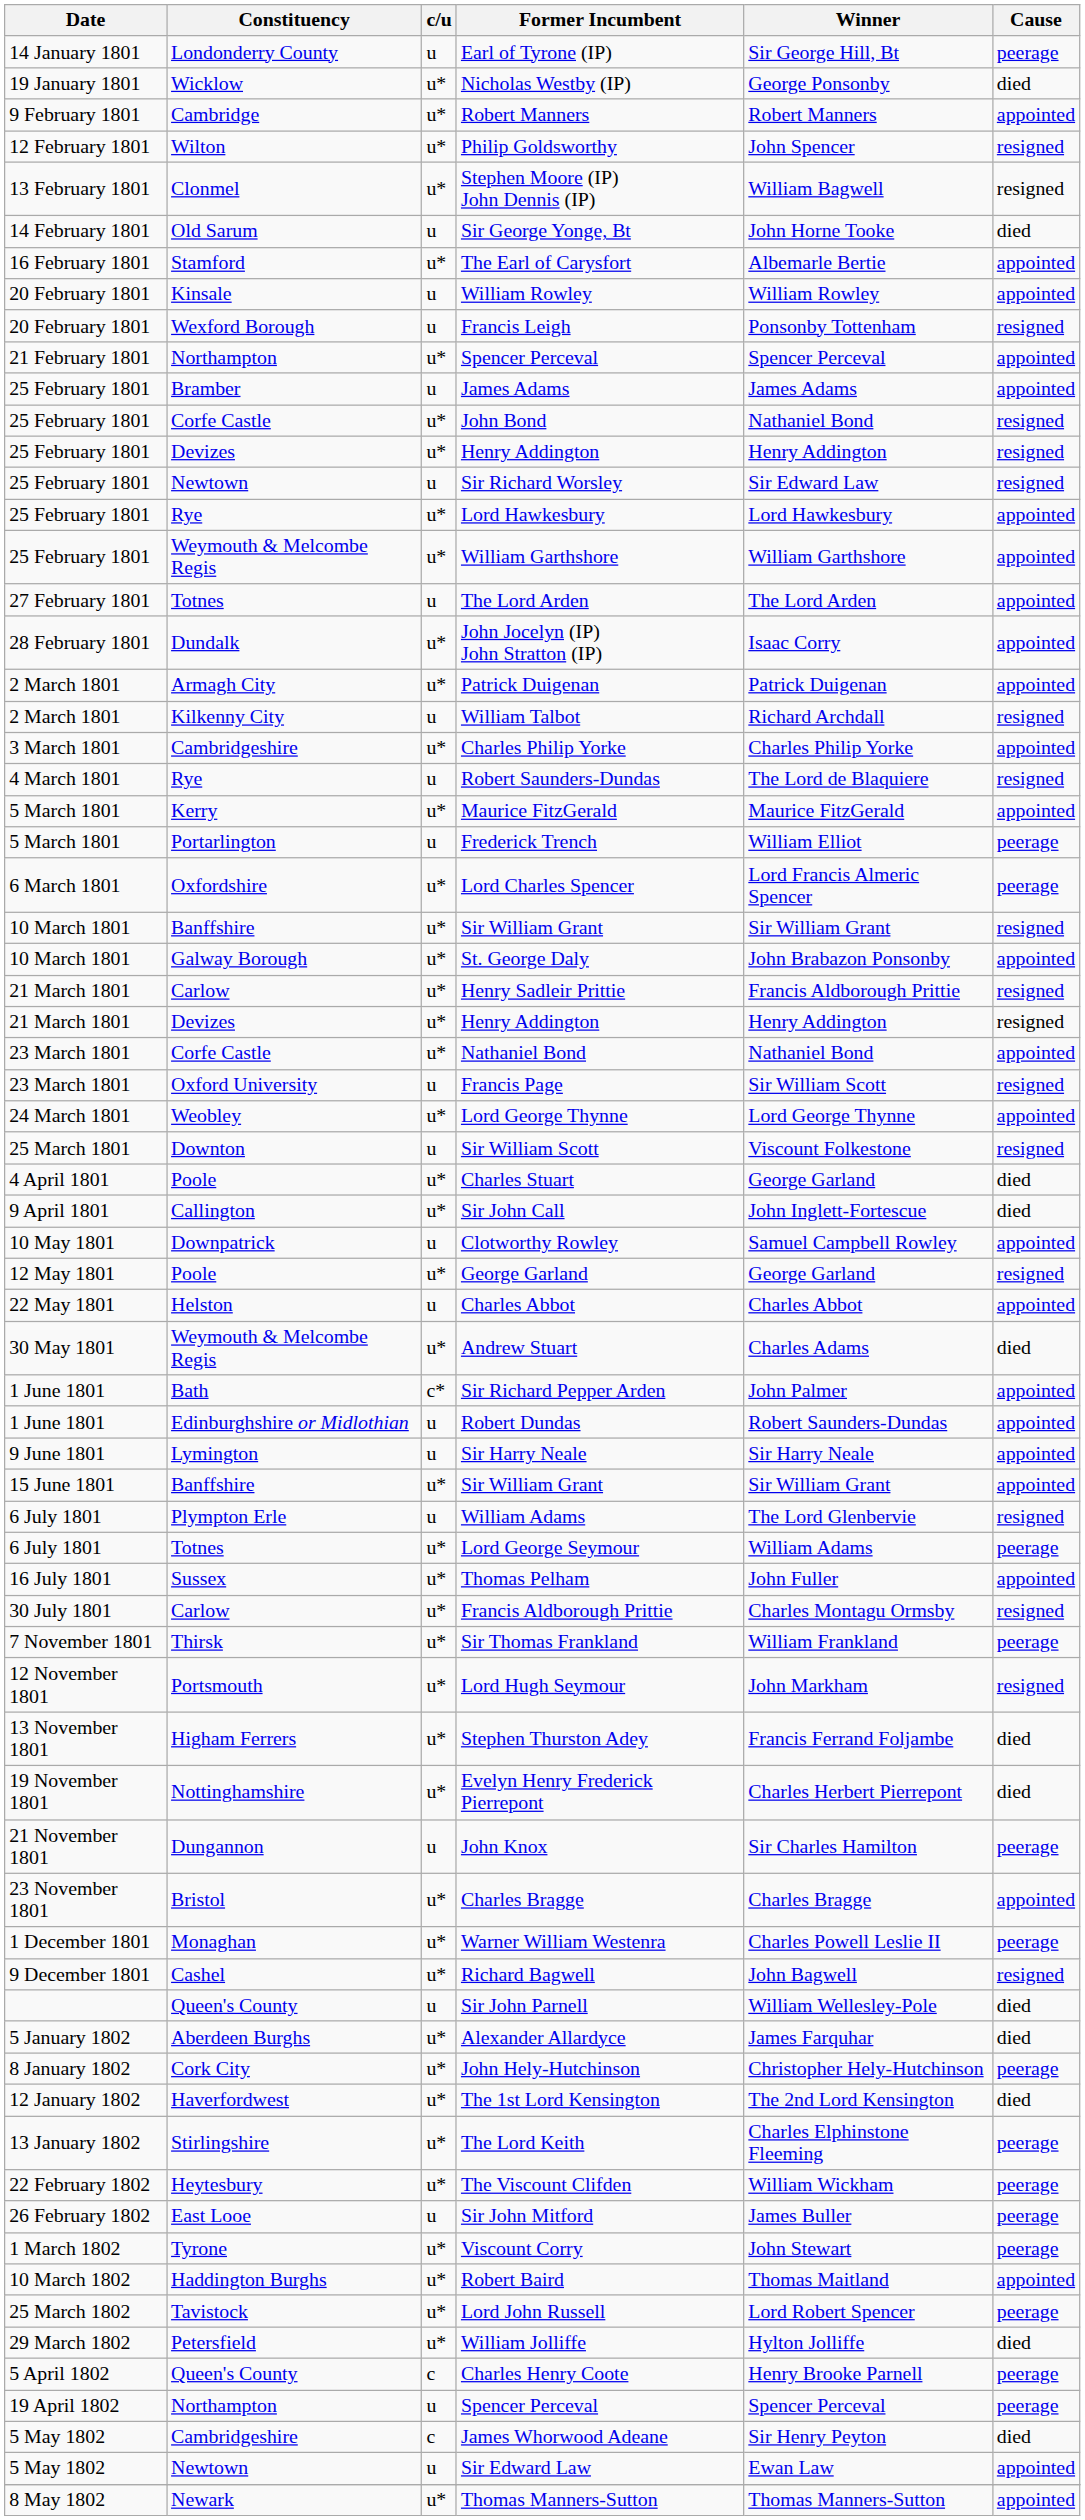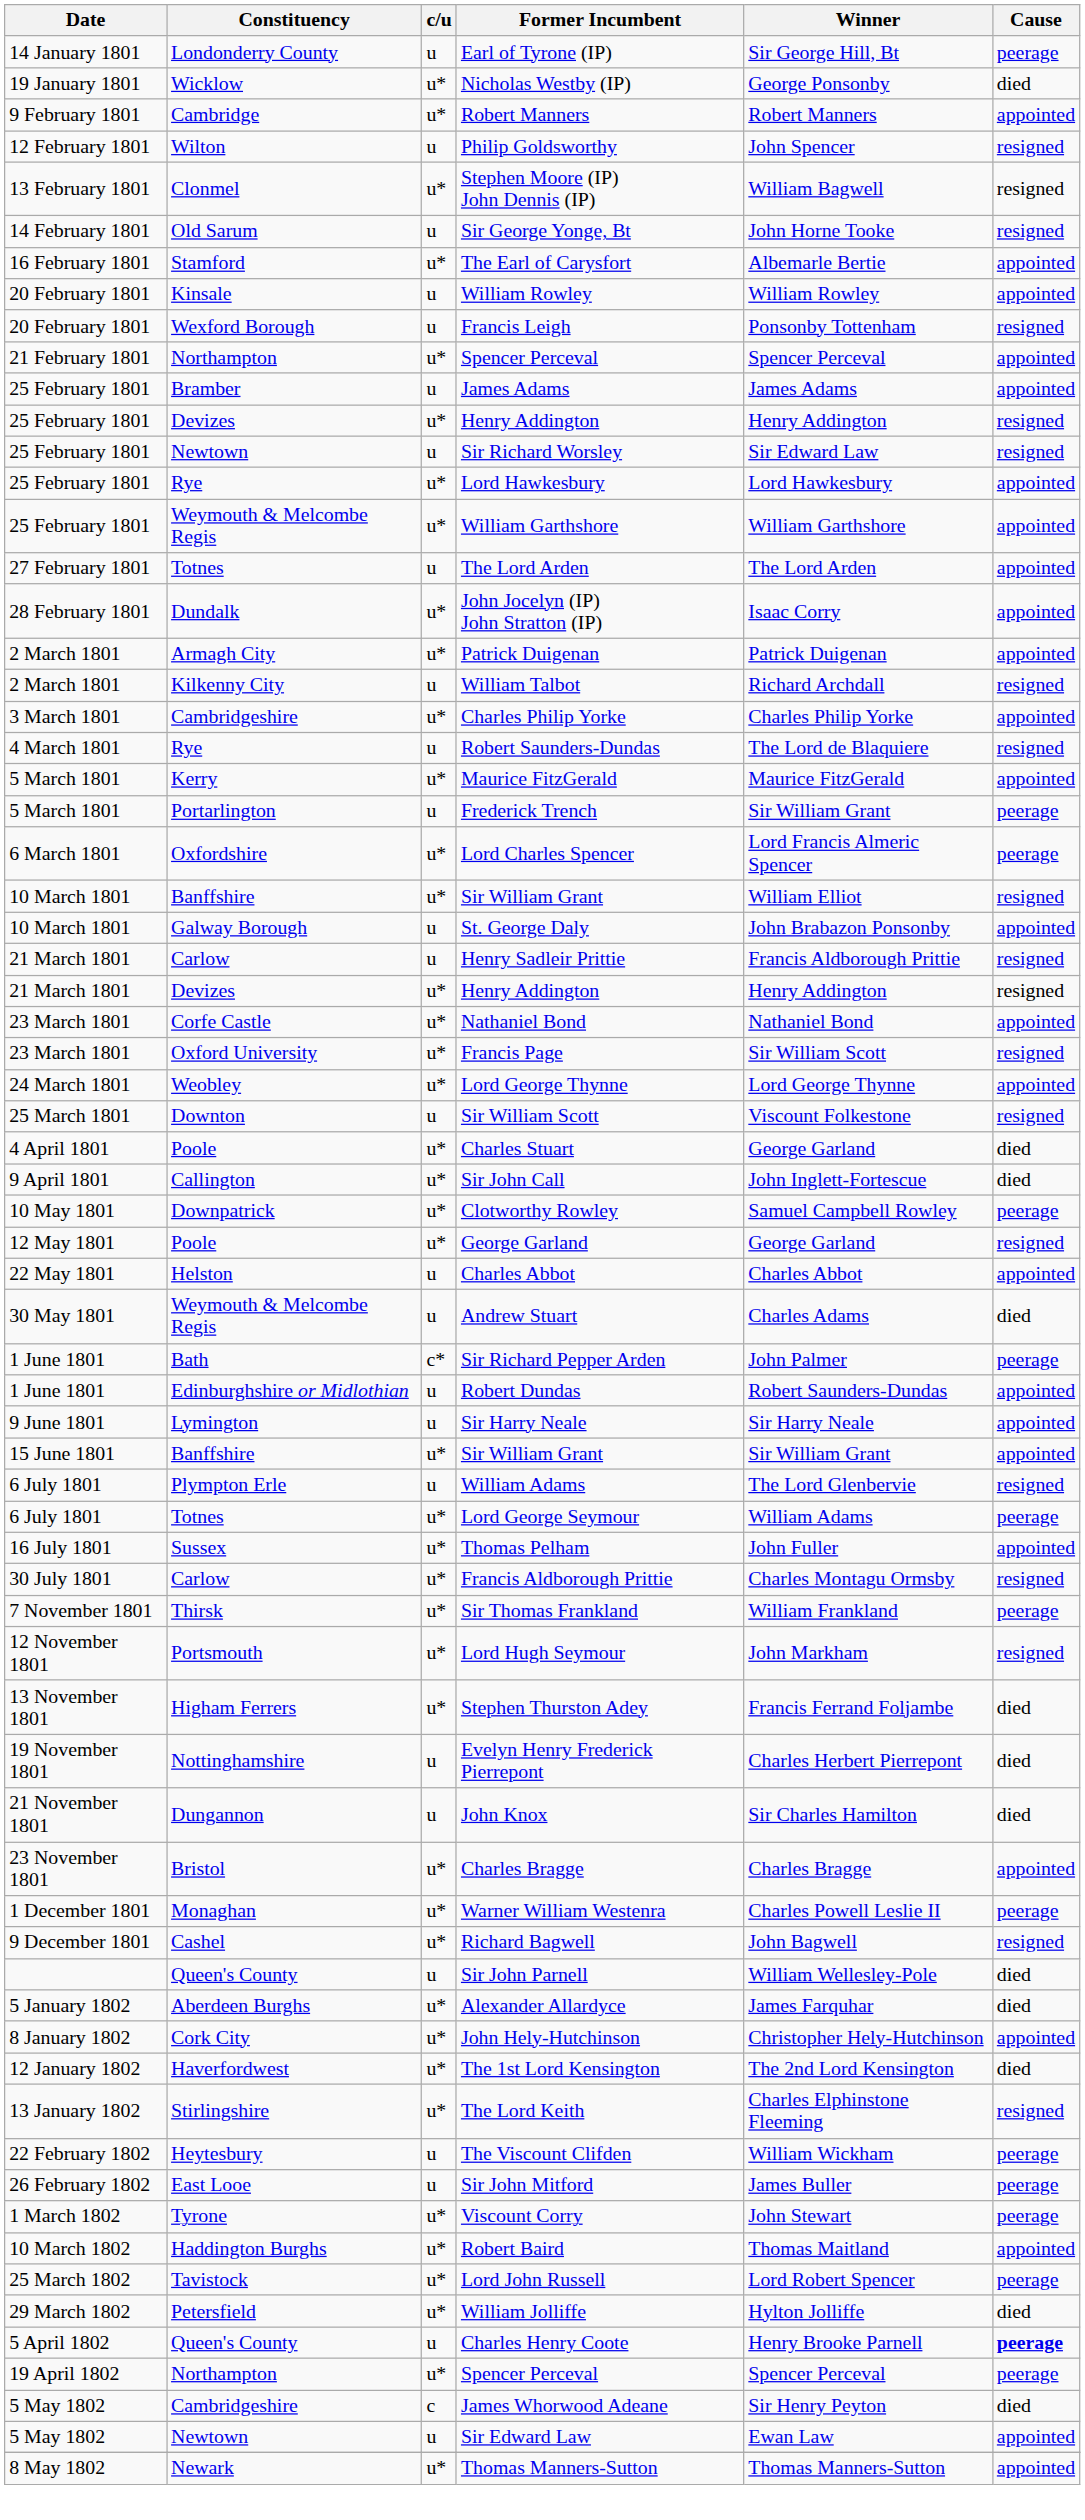Philip Goldsworthy | c/u: u* -> u
Sir George Yonge, Bt | Cause: died -> resigned
- row: 25 February 1801 | Corfe Castle | u* | John Bond | Nathaniel Bond | resigned
Frederick Trench | Winner: William Elliot -> Sir William Grant
10 March 1801 / Sir William Grant | Winner: Sir William Grant -> William Elliot
St. George Daly | c/u: u* -> u
Henry Sadleir Prittie | c/u: u* -> u
Francis Page | c/u: u -> u*
Clotworthy Rowley | c/u: u -> u*
Clotworthy Rowley | Cause: appointed -> peerage
Andrew Stuart | c/u: u* -> u
Sir Richard Pepper Arden | Cause: appointed -> peerage
Evelyn Henry Frederick Pierrepont | c/u: u* -> u
John Knox | Cause: peerage -> died
John Hely-Hutchinson | Cause: peerage -> appointed
The Lord Keith | Cause: peerage -> resigned
The Viscount Clifden | c/u: u* -> u
Charles Henry Coote | c/u: c -> u
Charles Henry Coote | Cause: normal -> bold
19 April 1802 / Spencer Perceval | c/u: u -> u*
